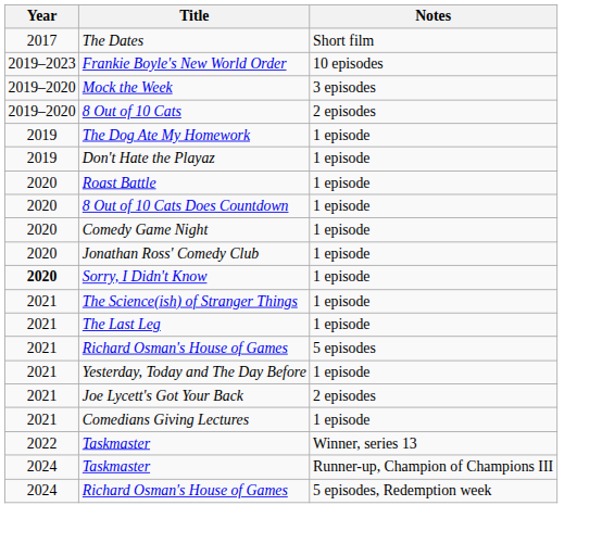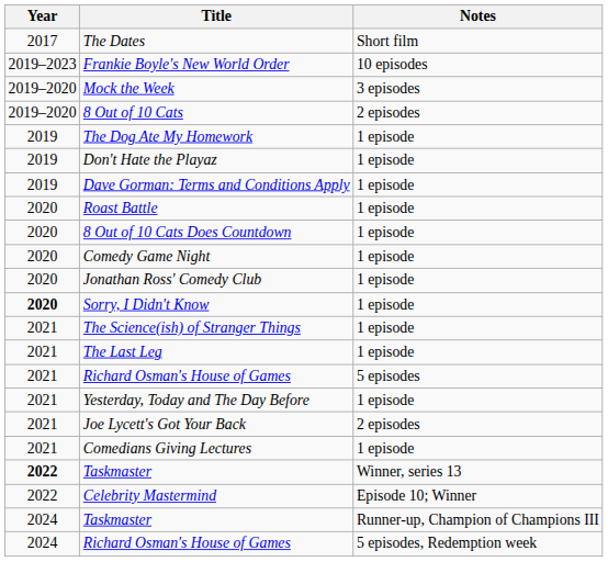+ row: 2019 | Dave Gorman: Terms and Conditions Apply | 1 episode
Taskmaster / Winner, series 13 | Year: normal -> bold
+ row: 2022 | Celebrity Mastermind | Episode 10; Winner
